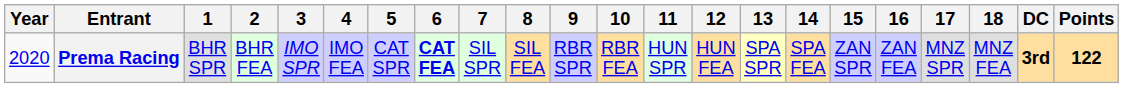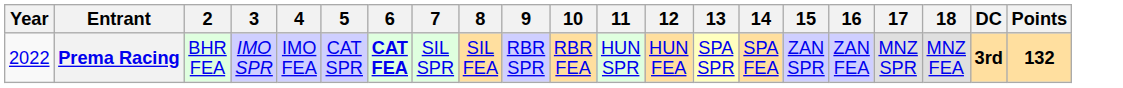- column: 1 | BHR SPR
Prema Racing | Year: 2020 -> 2022
Prema Racing | Points: 122 -> 132
